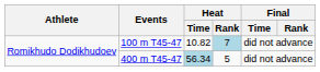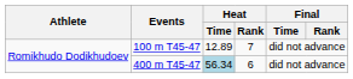100 m T45-47 | Heat / Time: 10.82 -> 12.89
100 m T45-47 | Heat / Rank: lightblue background -> no background
400 m T45-47 | Heat / Rank: 5 -> 6
